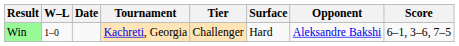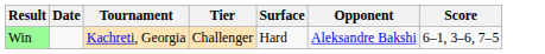- column: W–L | 1–0
